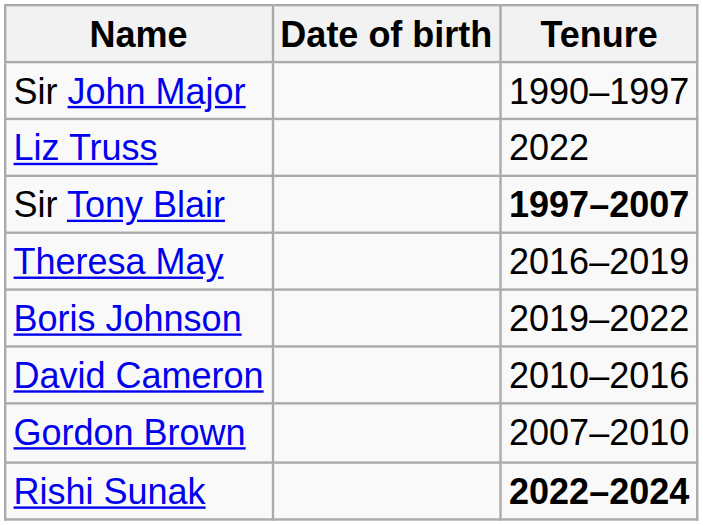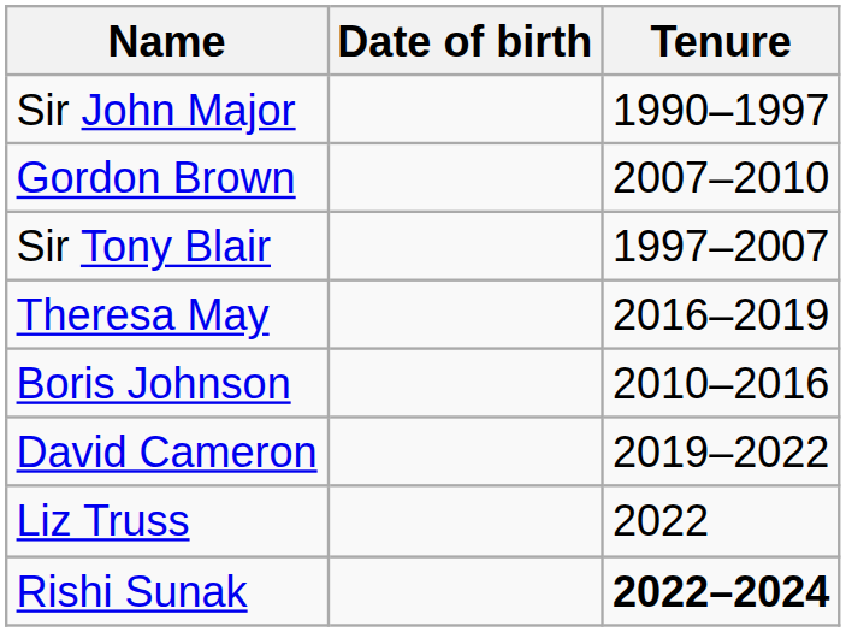rows swapped: Gordon Brown <-> Liz Truss
Sir Tony Blair | Tenure: bold -> normal
Boris Johnson | Tenure: 2019–2022 -> 2010–2016
David Cameron | Tenure: 2010–2016 -> 2019–2022
